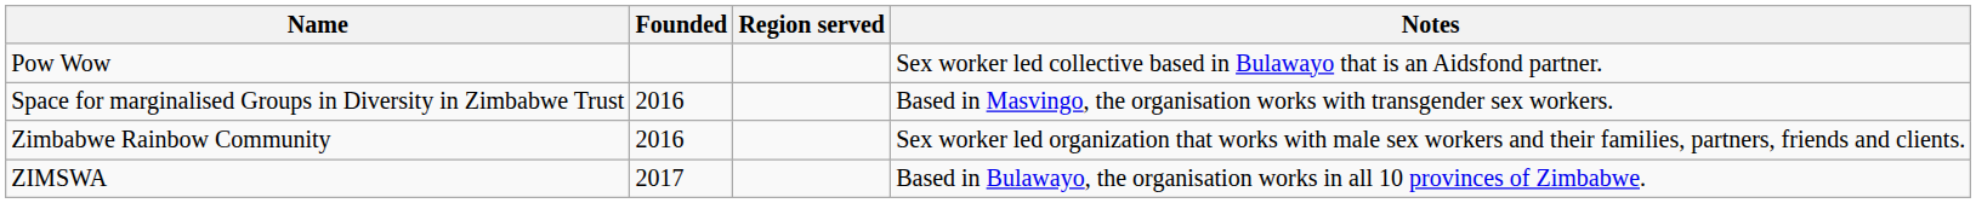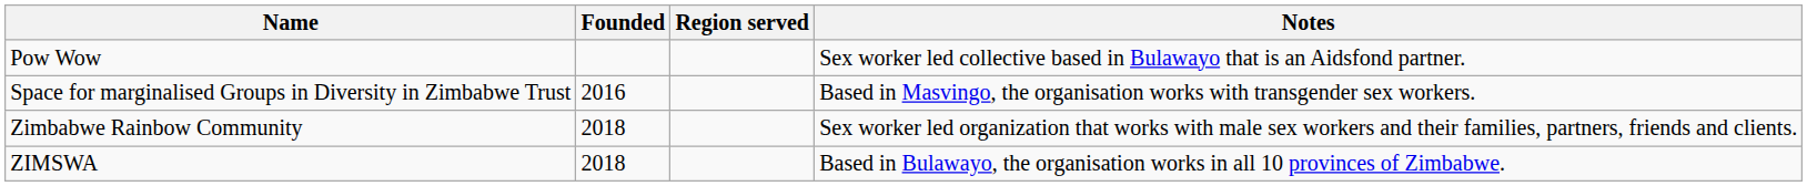Zimbabwe Rainbow Community | Founded: 2016 -> 2018
ZIMSWA | Founded: 2017 -> 2018
